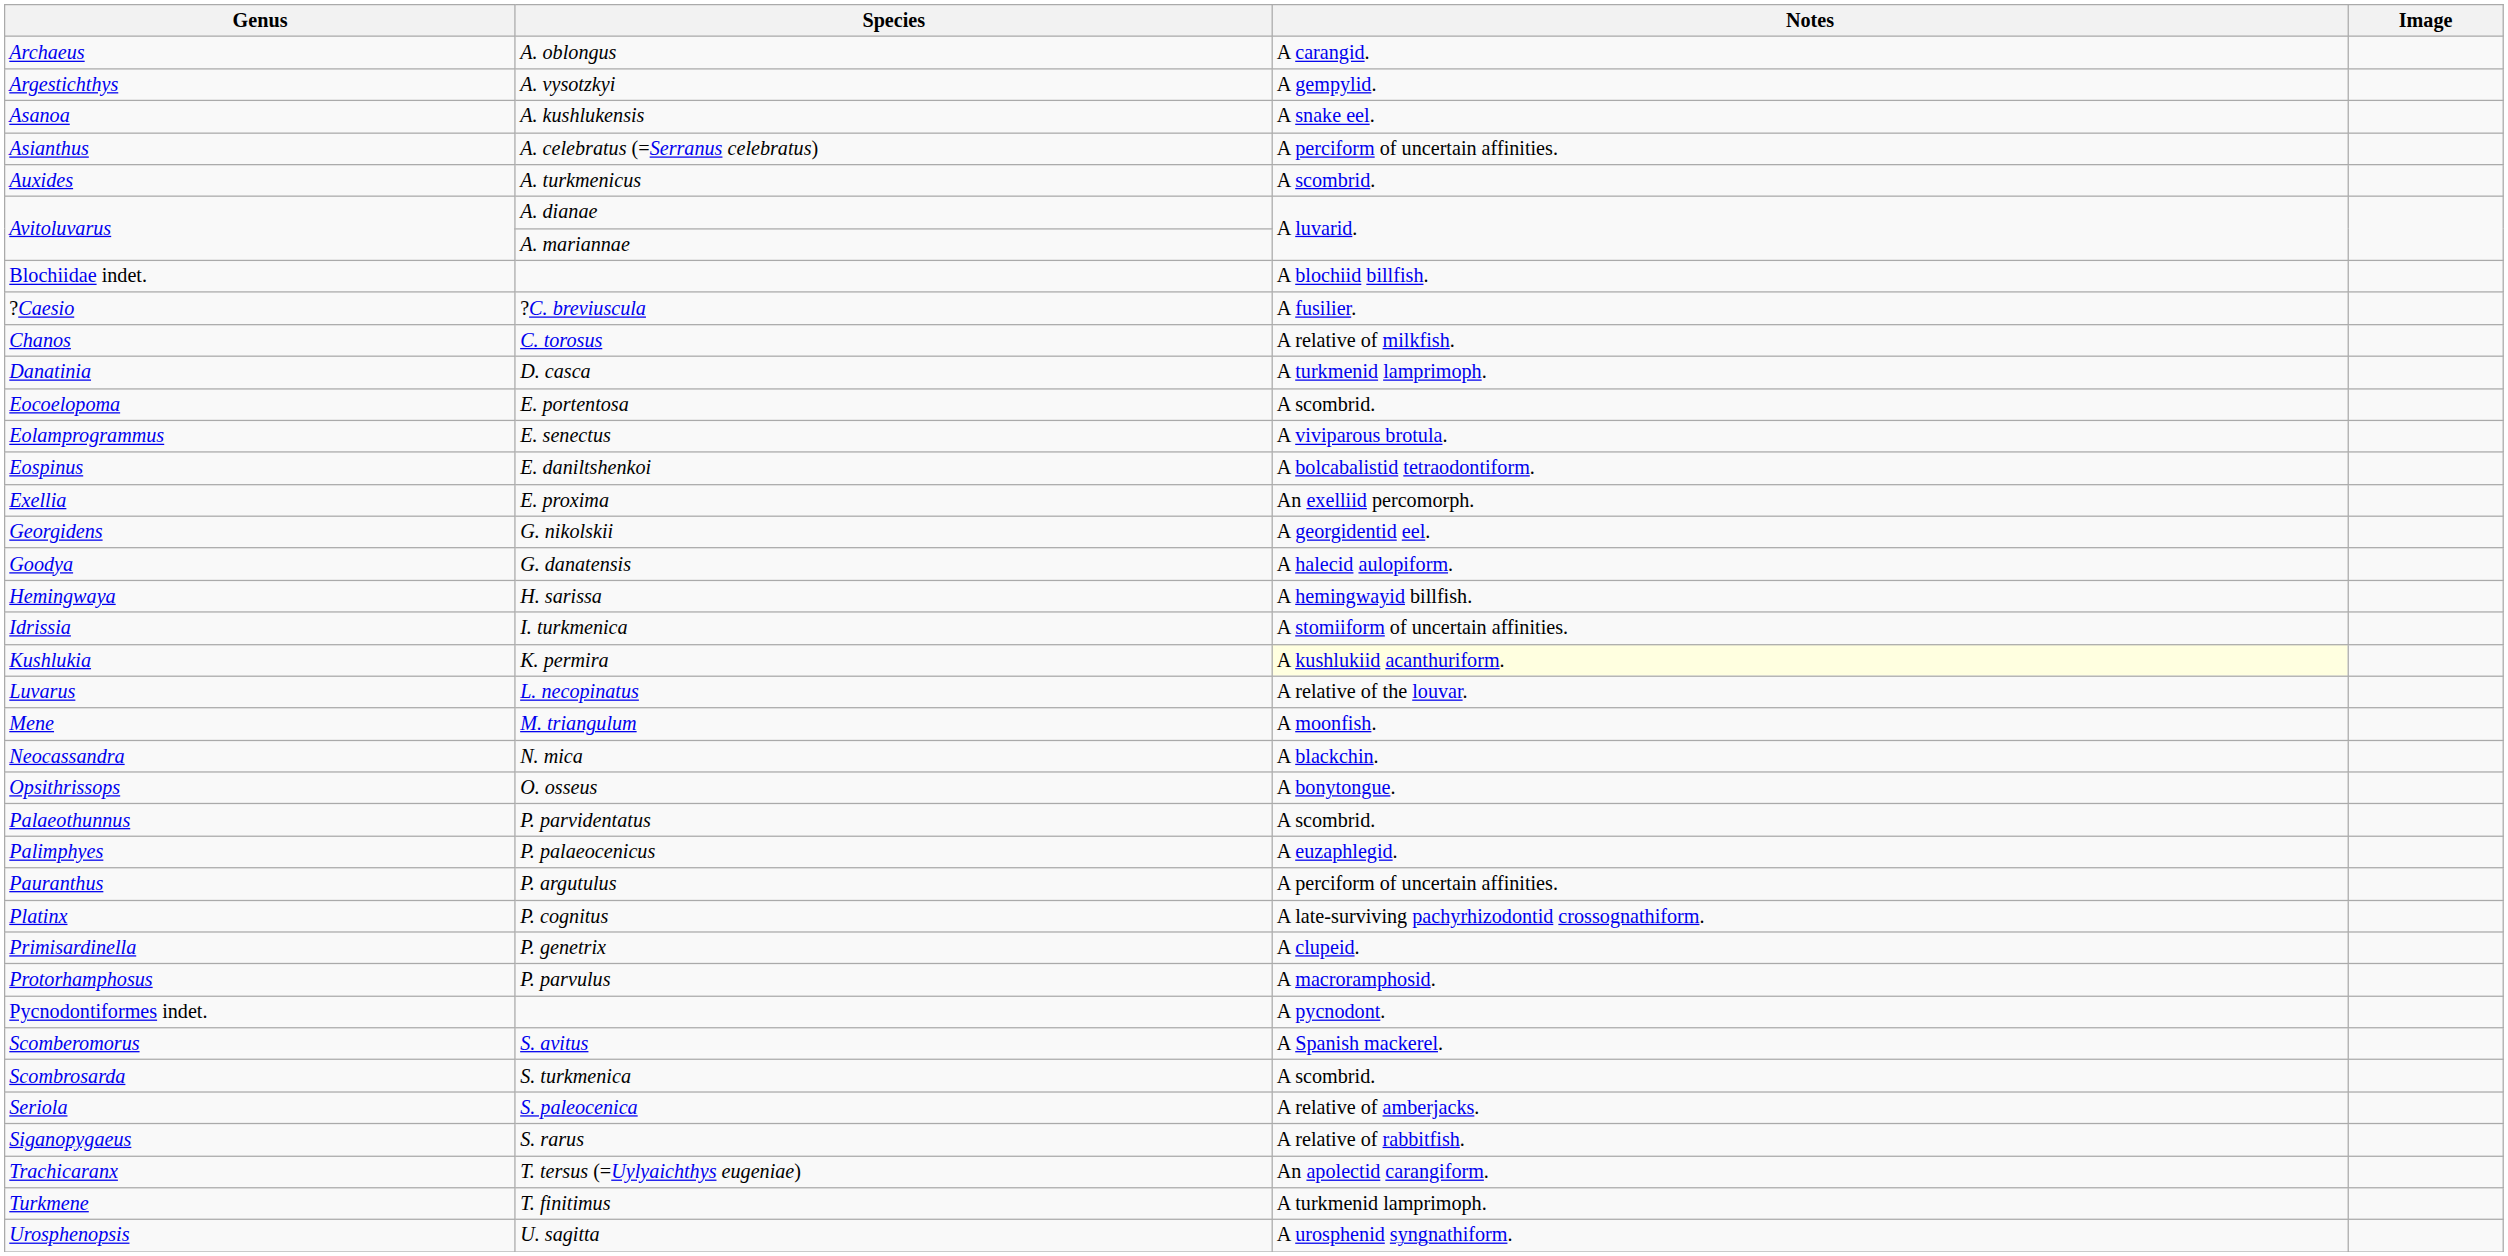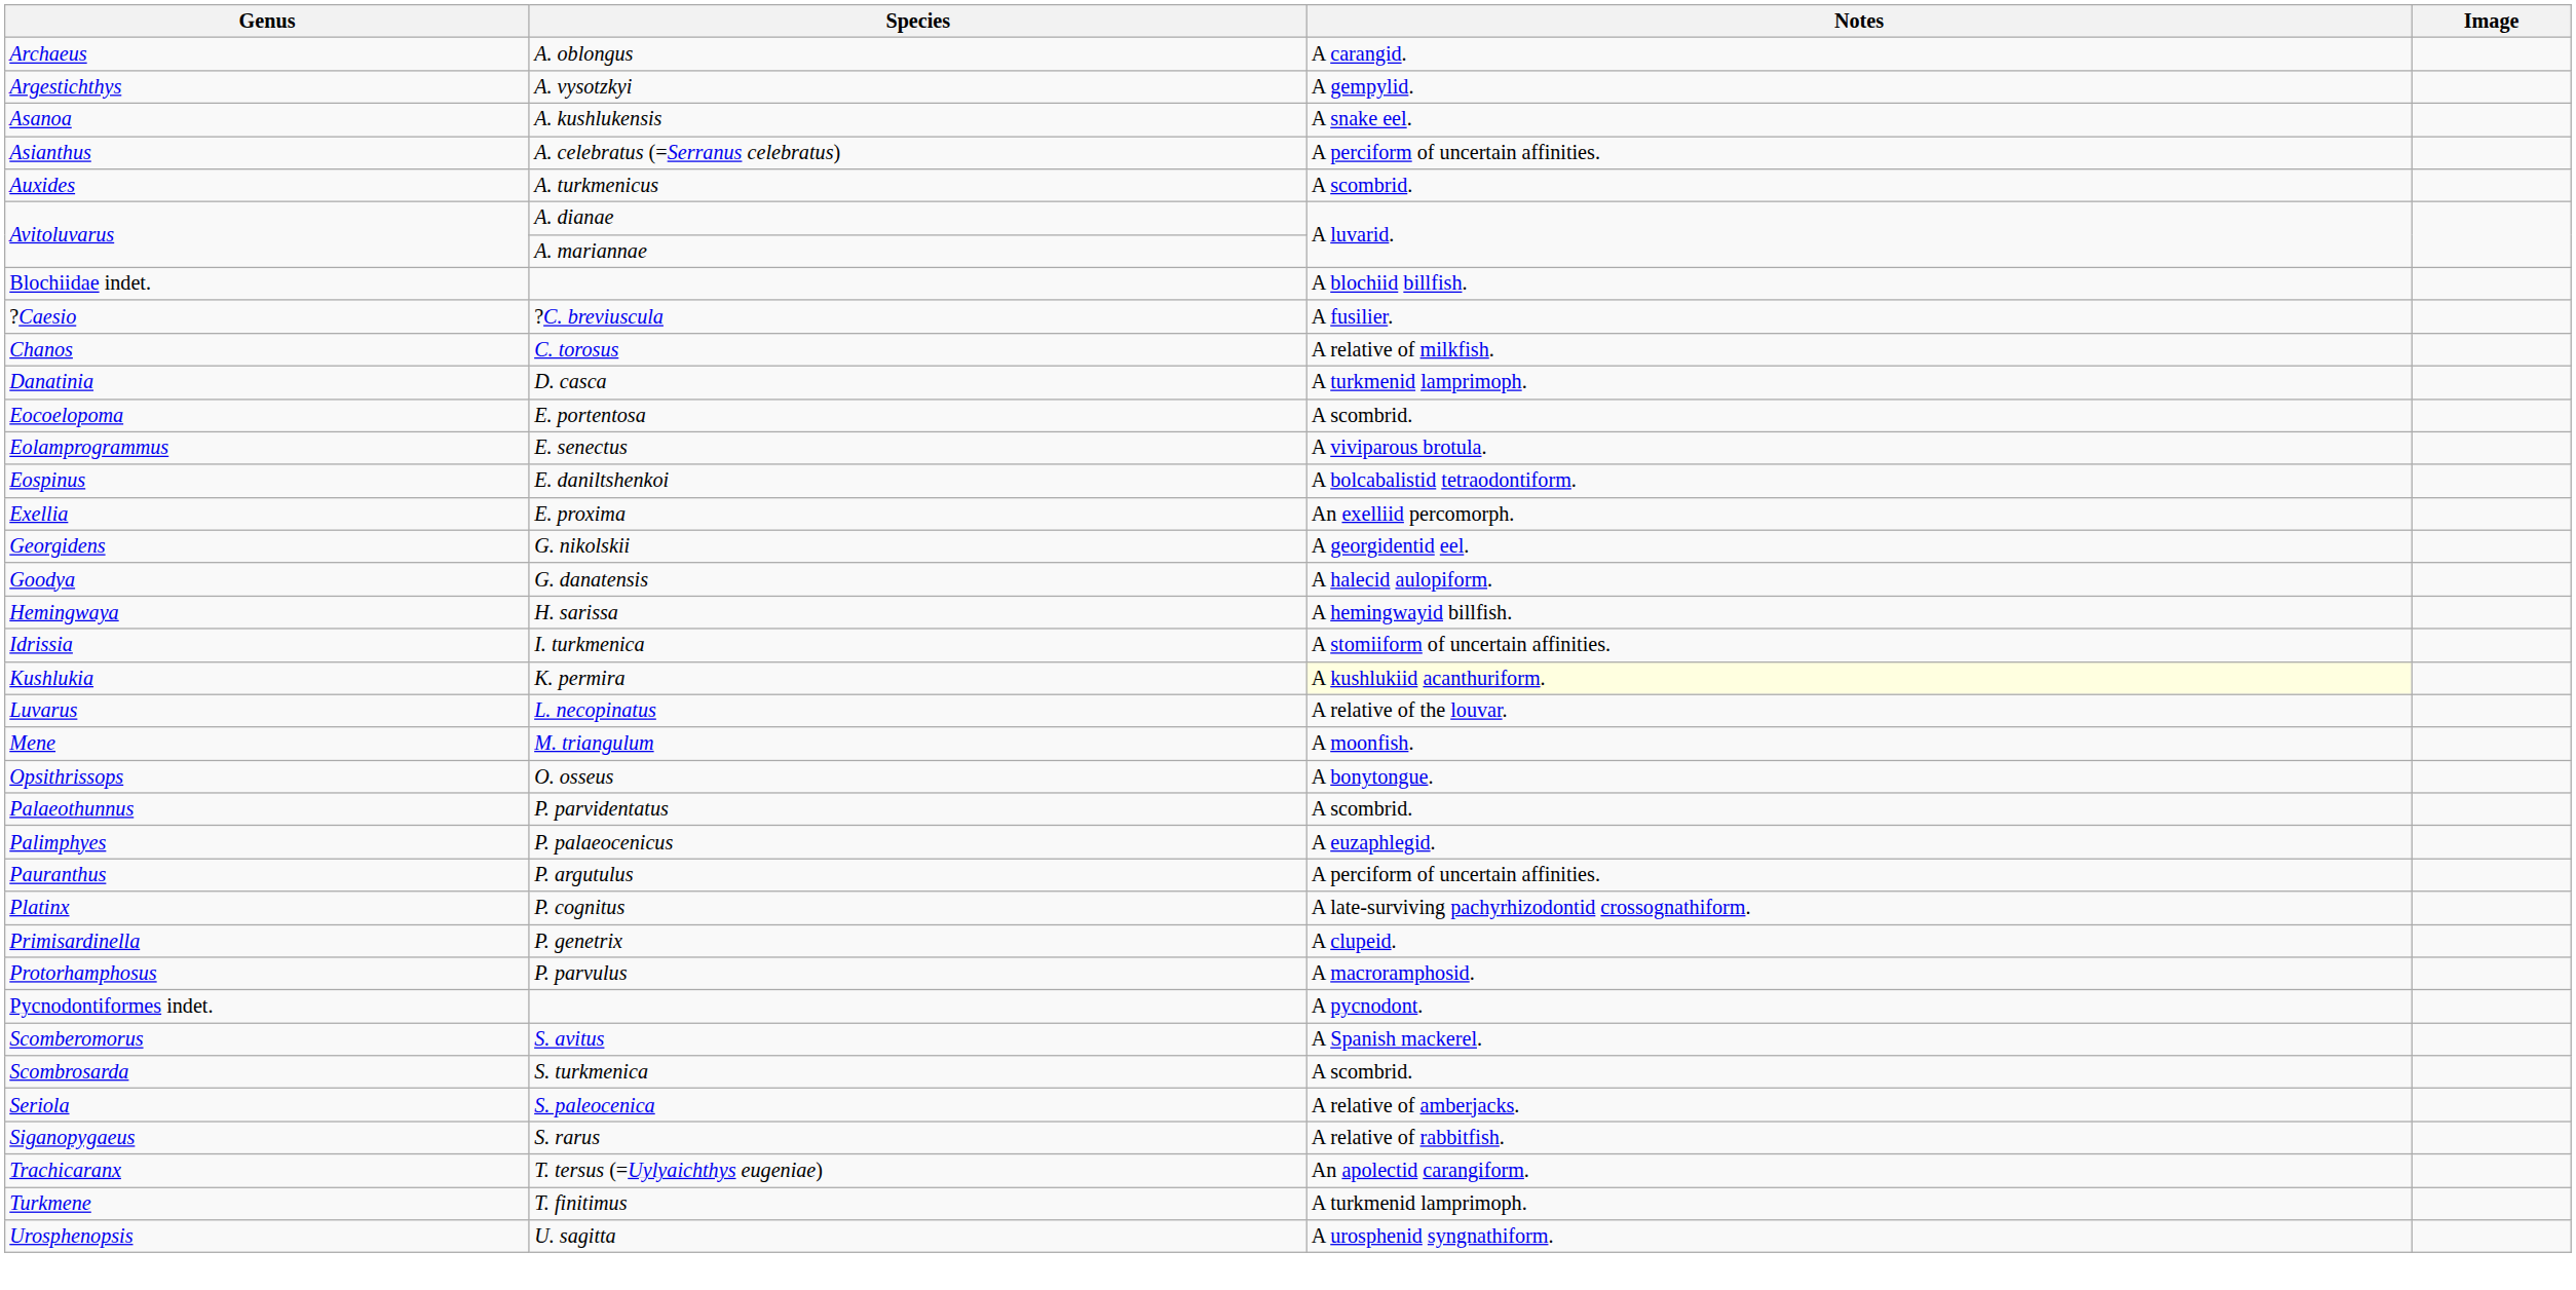- row: Neocassandra | N. mica | A blackchin.
